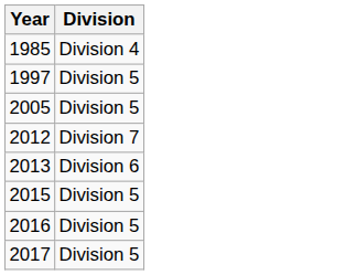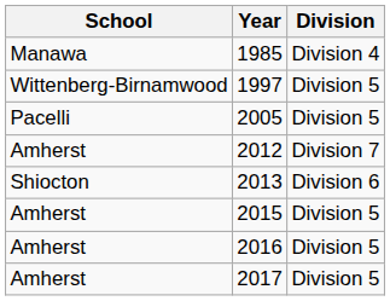+ column: School | Manawa | Wittenberg-Birnamwood | Pacelli | Amherst | Shiocton | Amherst | Amherst | Amherst
